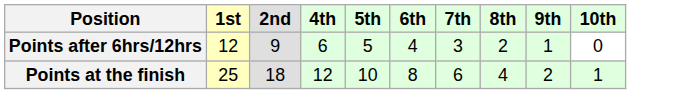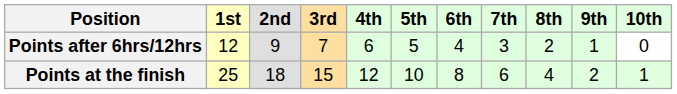+ column: 3rd | 7 | 15
